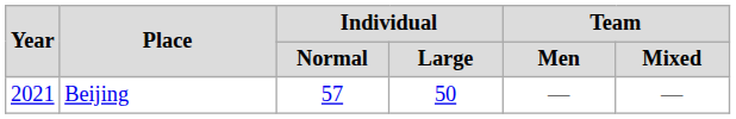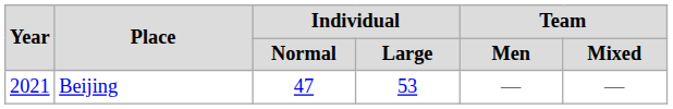Beijing | Individual / Normal: 57 -> 47
Beijing | Individual / Large: 50 -> 53
